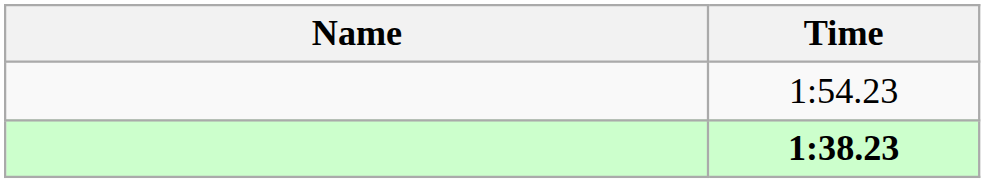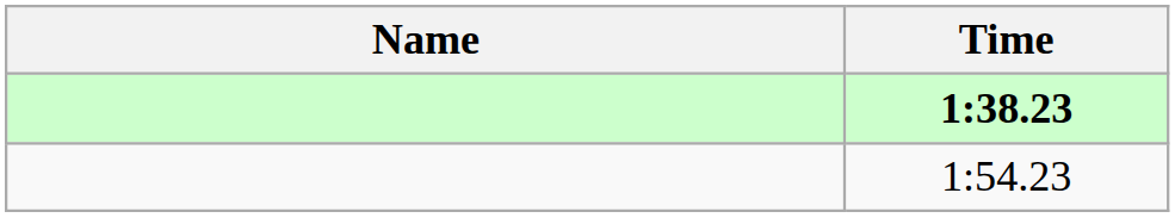rows swapped: 1:38.23 <-> 1:54.23
